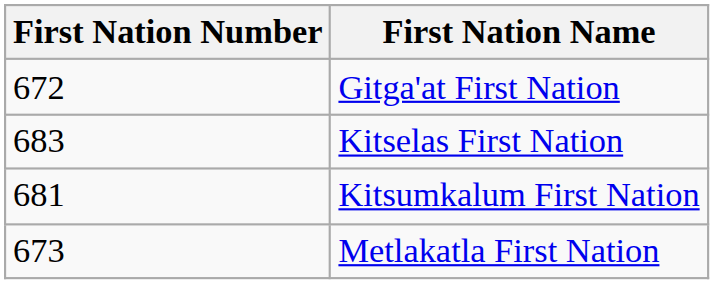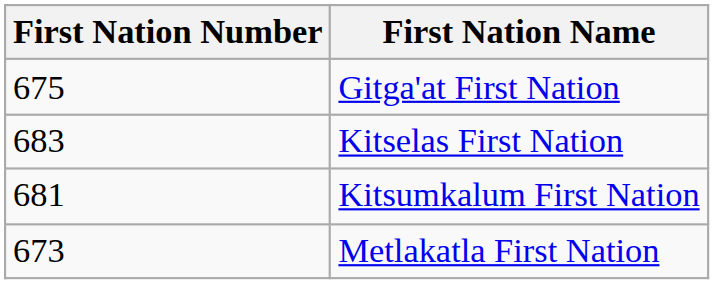Gitga'at First Nation | First Nation Number: 672 -> 675
